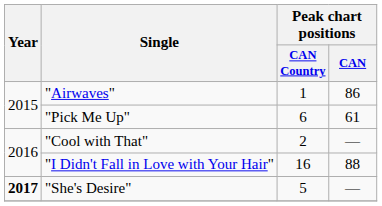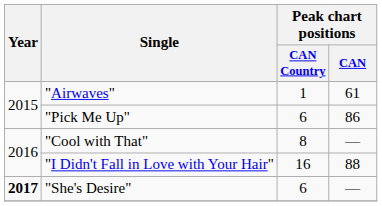"Airwaves" | Peak chart positions / CAN: 86 -> 61
"Pick Me Up" | Peak chart positions / CAN: 61 -> 86
"Cool with That" | Peak chart positions / CAN Country: 2 -> 8
"She's Desire" | Peak chart positions / CAN Country: 5 -> 6
